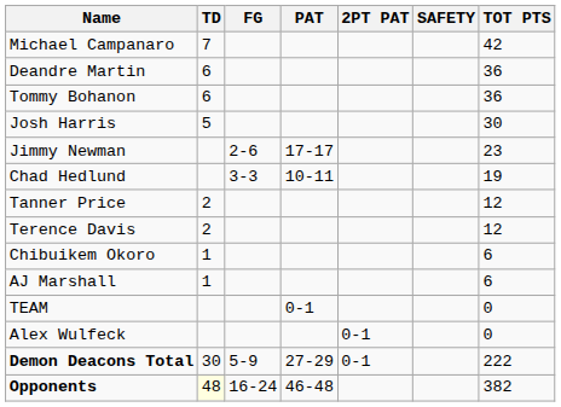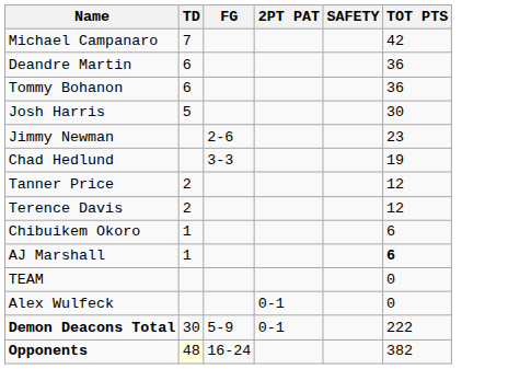- column: PAT | 17-17 | 10-11 | 0-1 | 27-29 | 46-48
AJ Marshall | TOT PTS: normal -> bold
